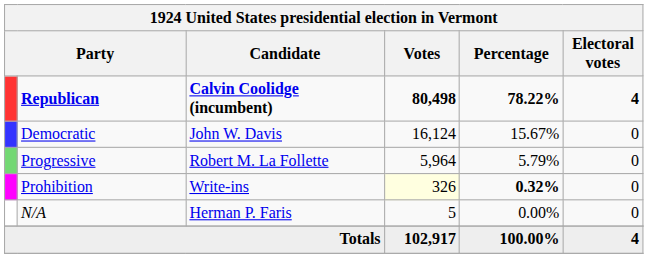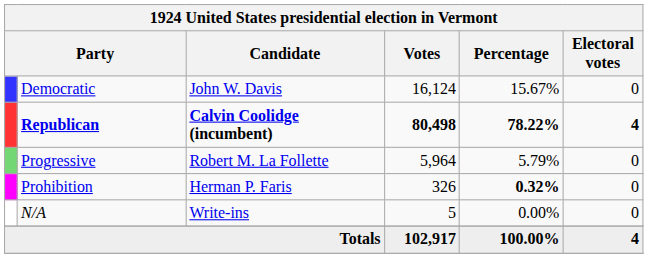rows swapped: Republican <-> Democratic
Prohibition | Candidate: Write-ins -> Herman P. Faris
Prohibition | Votes: lightyellow background -> no background
N/A | Candidate: Herman P. Faris -> Write-ins
